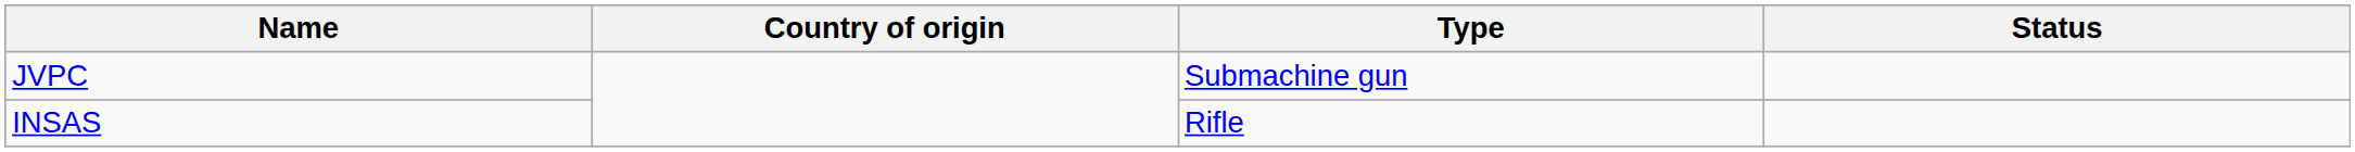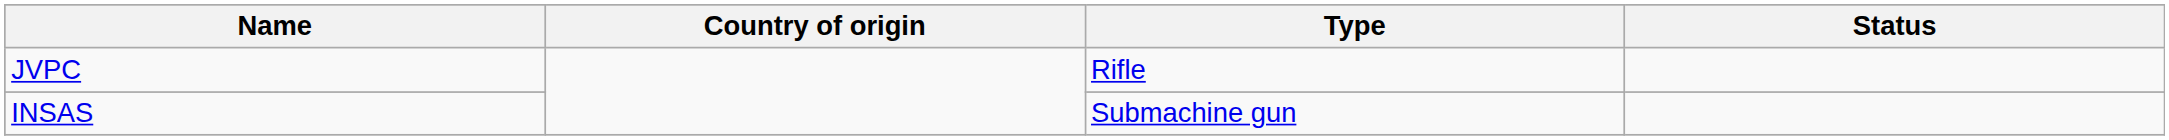JVPC | Type: Submachine gun -> Rifle
INSAS | Type: Rifle -> Submachine gun
